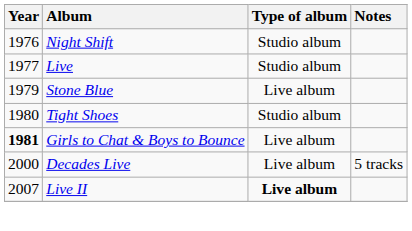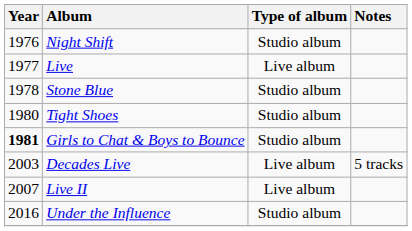Live | Type of album: Studio album -> Live album
Stone Blue | Year: 1979 -> 1978
Stone Blue | Type of album: Live album -> Studio album
Girls to Chat & Boys to Bounce | Type of album: Live album -> Studio album
Decades Live | Year: 2000 -> 2003
Live II | Type of album: bold -> normal
+ row: 2016 | Under the Influence | Studio album
